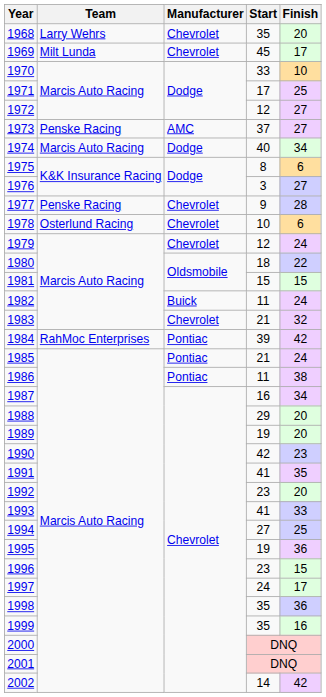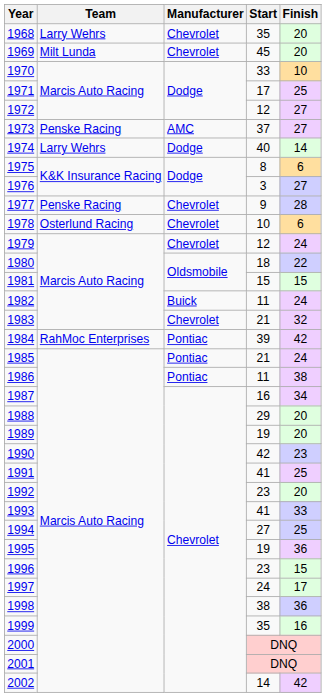1969 | Finish: 17 -> 20
1974 | Team: Marcis Auto Racing -> Larry Wehrs
1974 | Finish: 34 -> 14
1991 | Finish: 35 -> 25
1998 | Start: 35 -> 38
